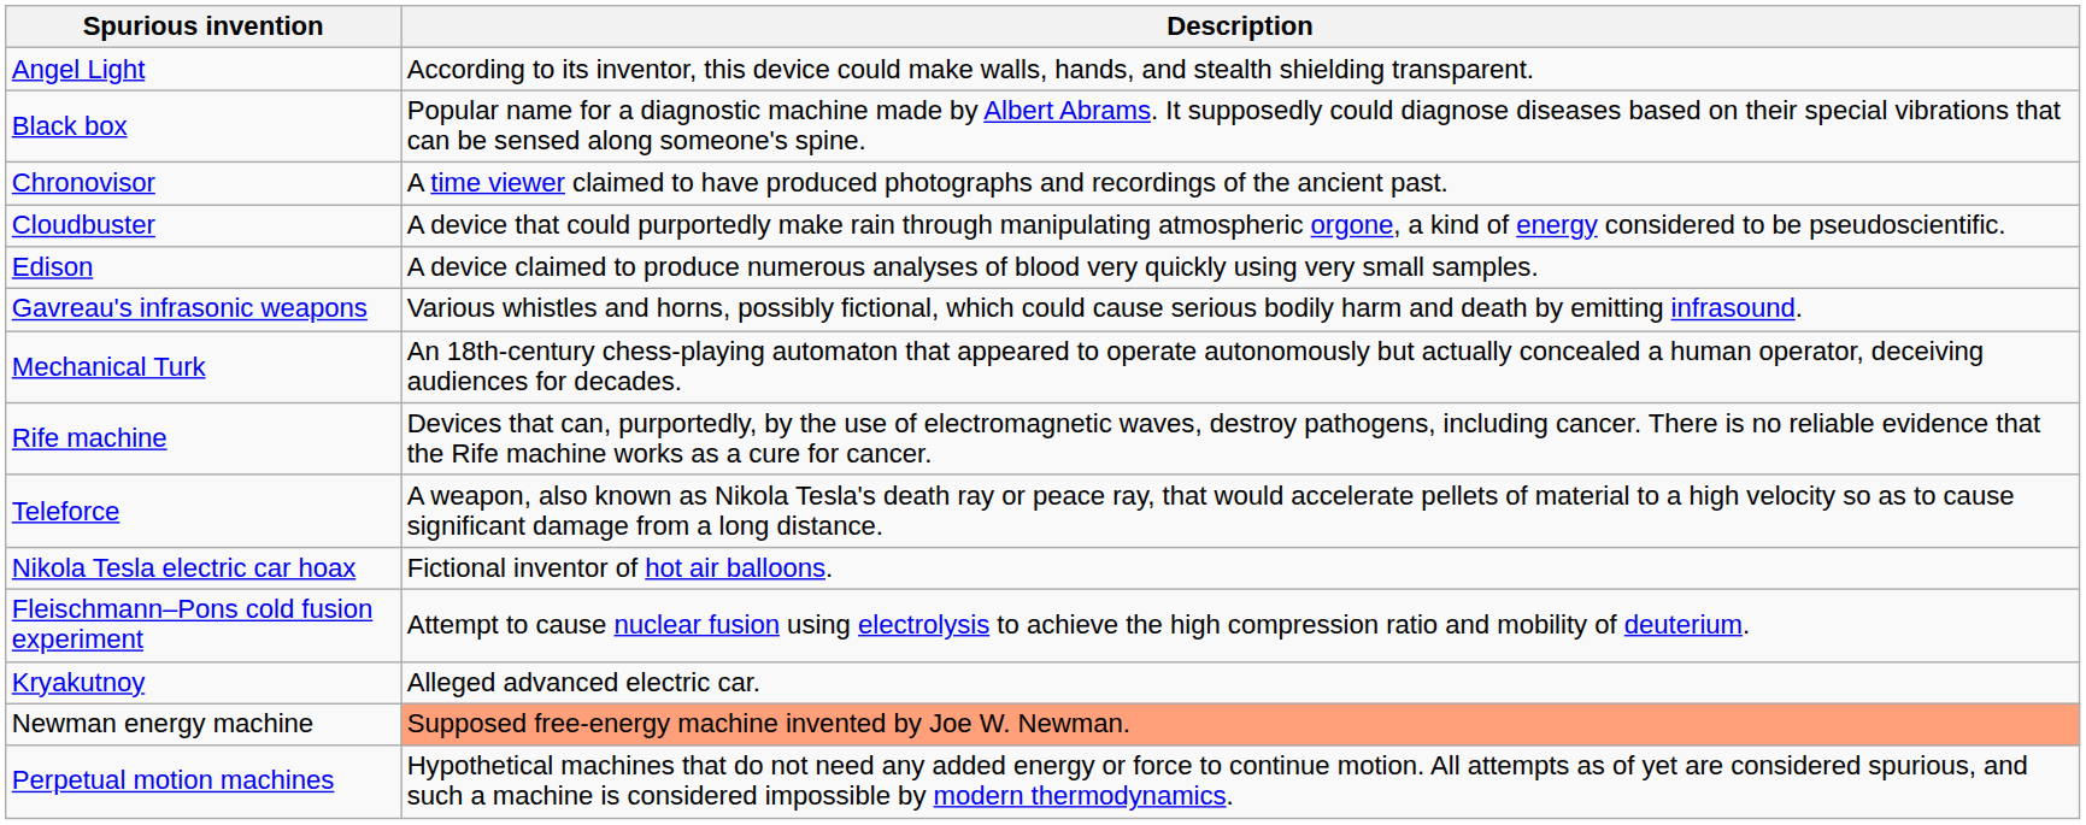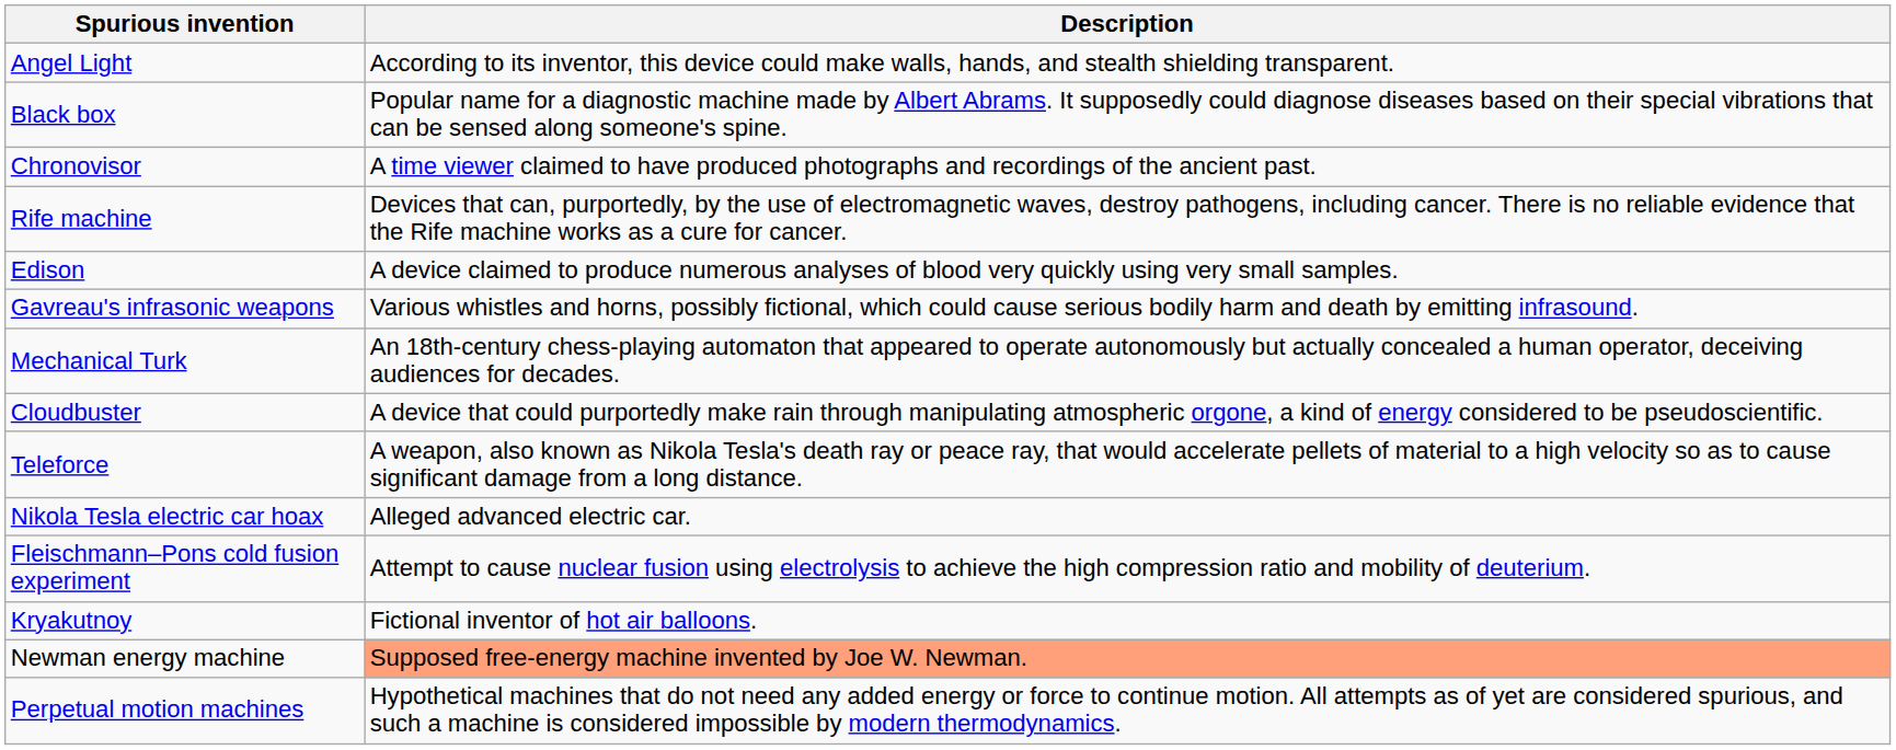rows swapped: Cloudbuster <-> Rife machine
Nikola Tesla electric car hoax | Description: Fictional inventor of hot air balloons. -> Alleged advanced electric car.
Kryakutnoy | Description: Alleged advanced electric car. -> Fictional inventor of hot air balloons.
